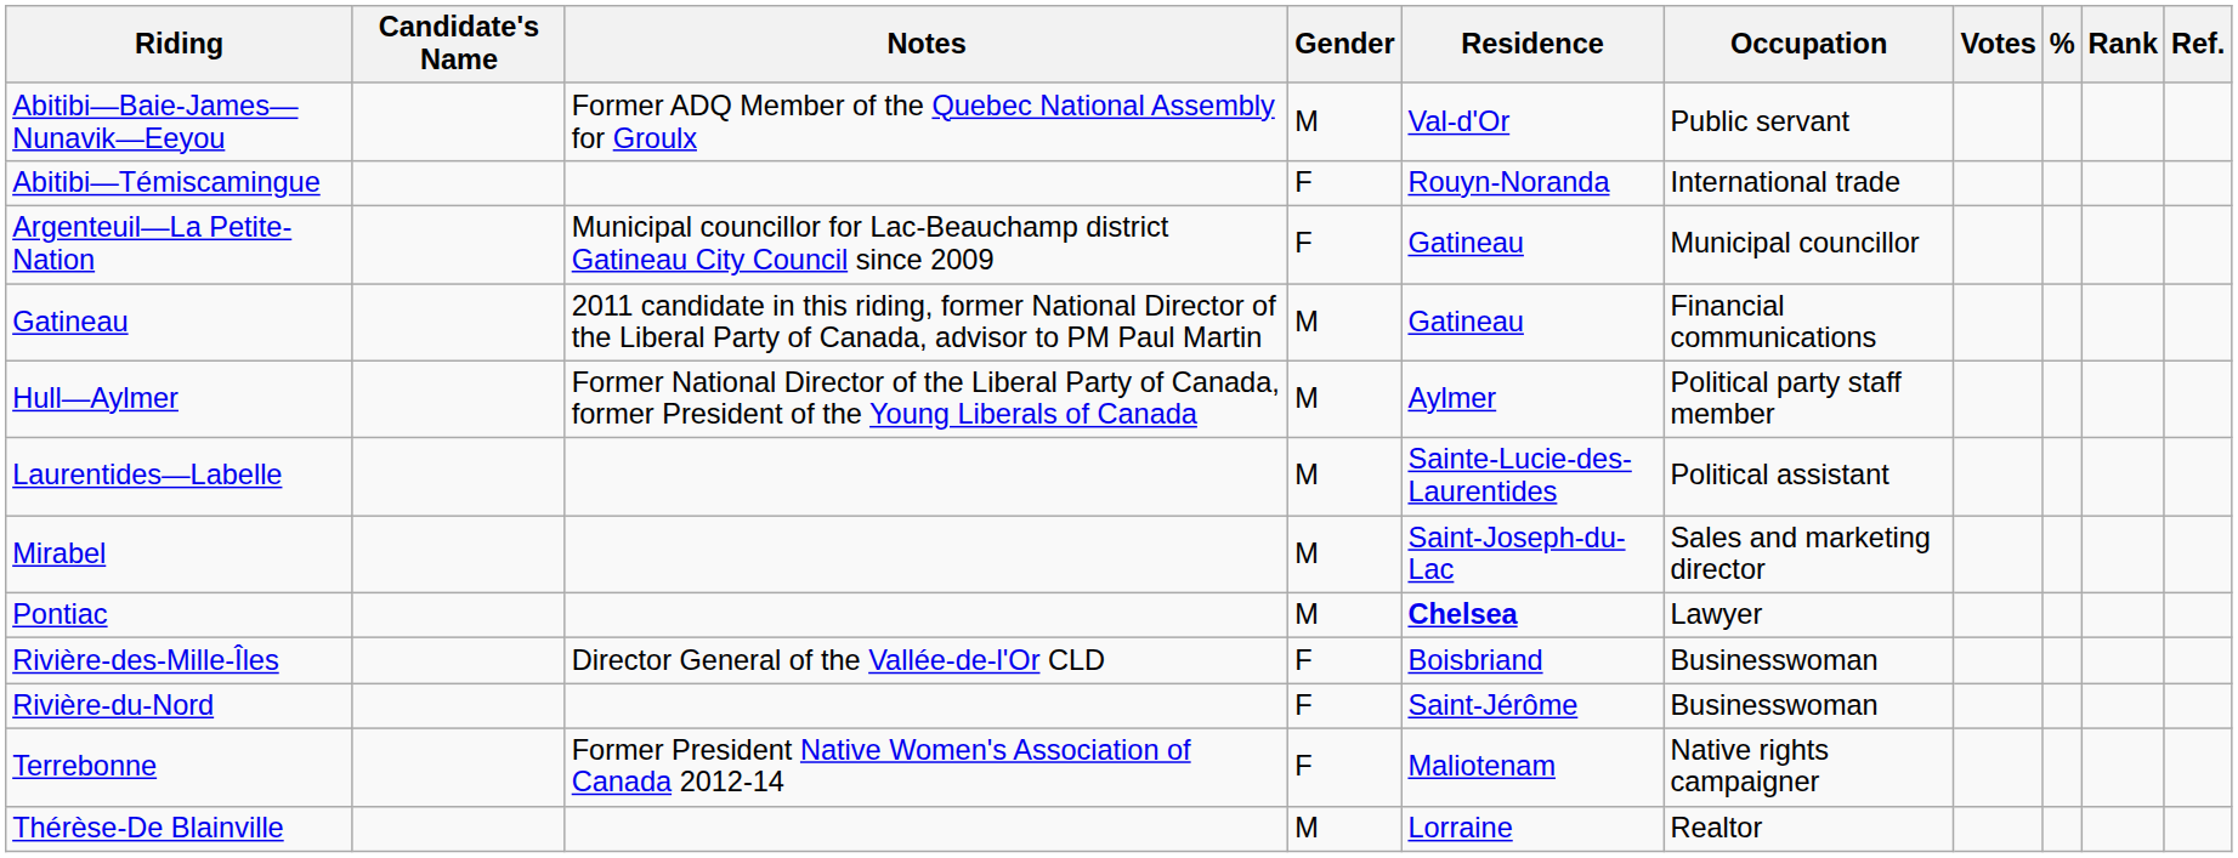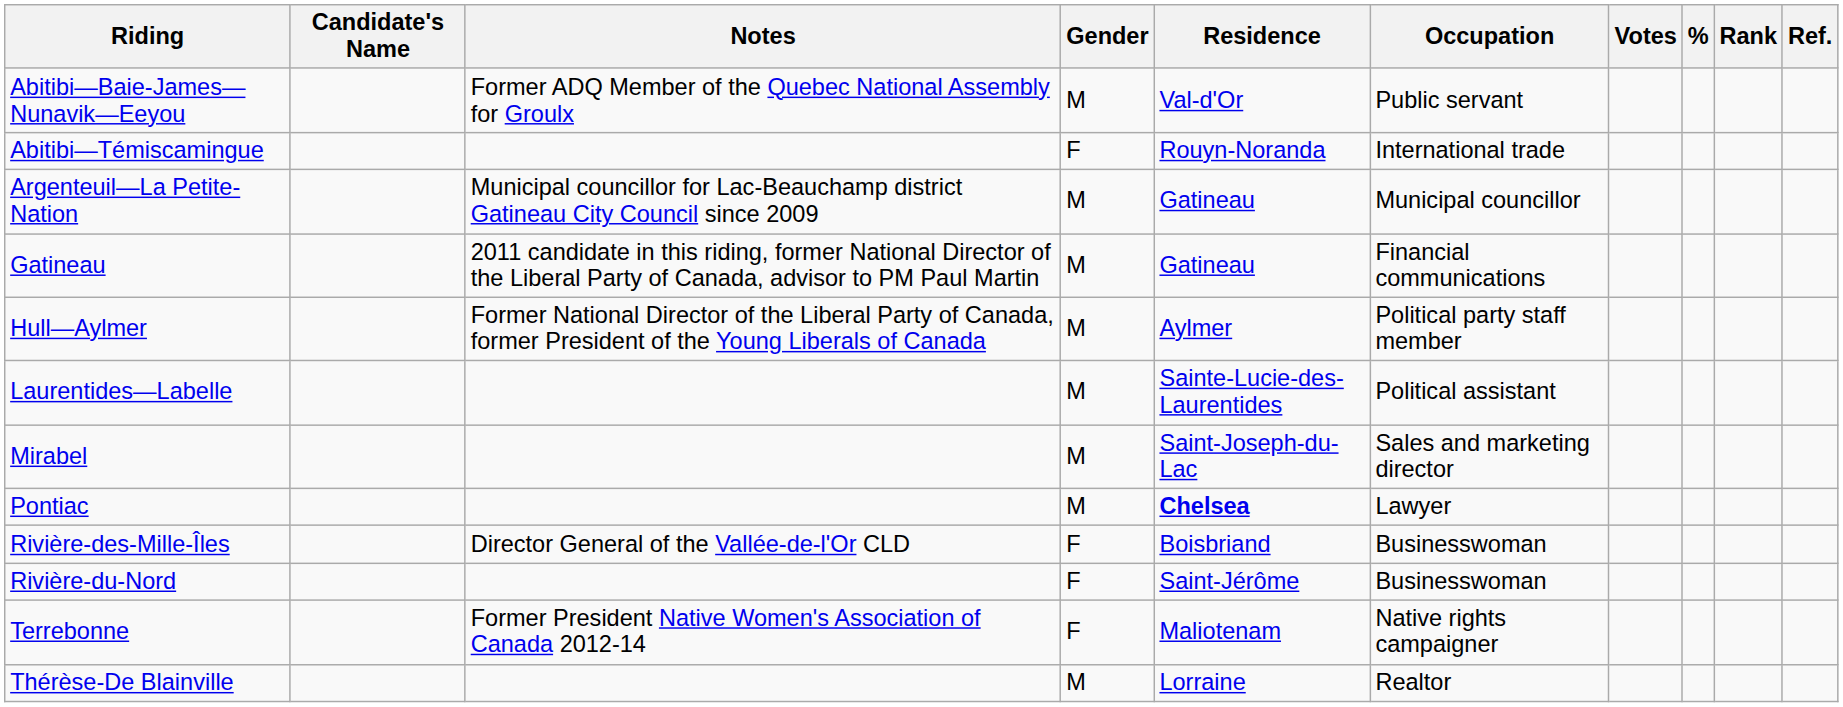Argenteuil—La Petite-Nation | Gender: F -> M
